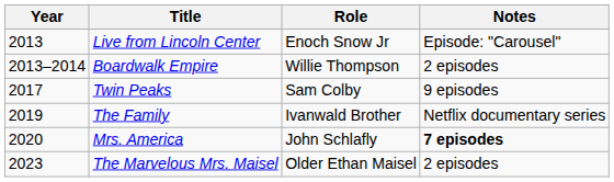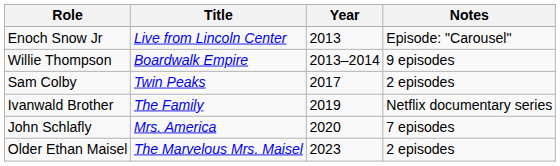columns swapped: Year <-> Role
Boardwalk Empire | Notes: 2 episodes -> 9 episodes
Twin Peaks | Notes: 9 episodes -> 2 episodes
Mrs. America | Notes: bold -> normal
